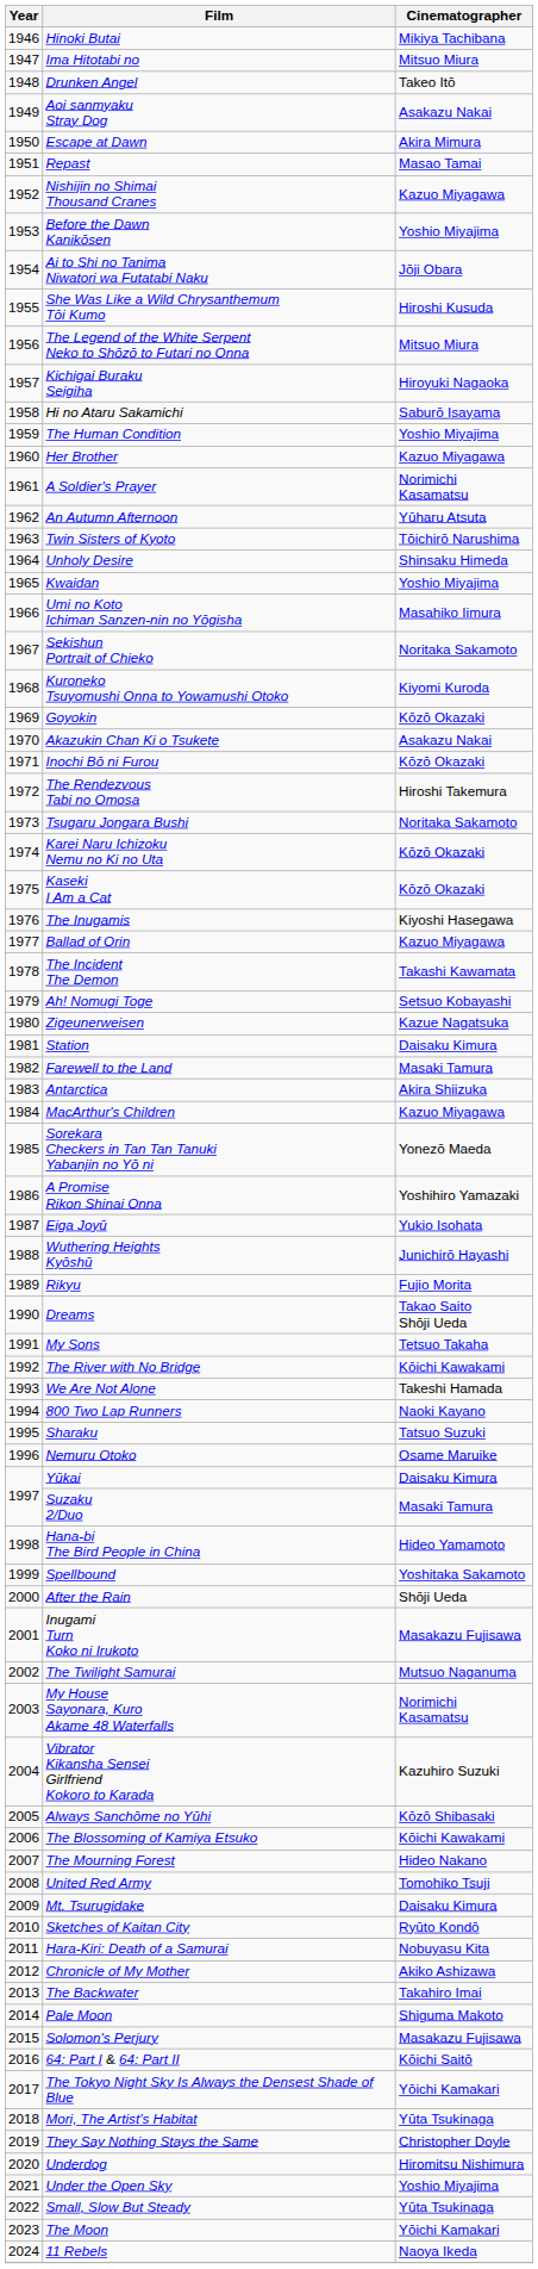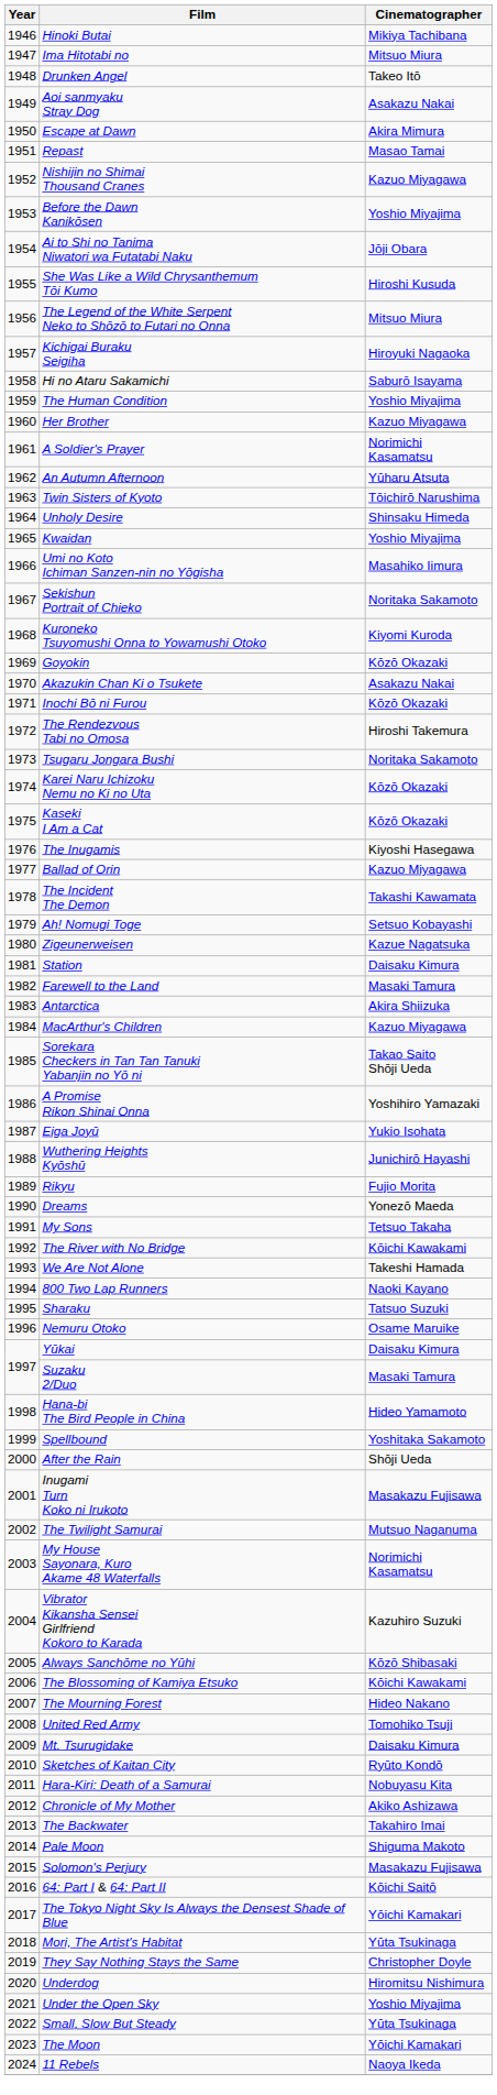Sorekara Checkers in Tan Tan Tanuki Yabanjin no Yō ni | Cinematographer: Yonezō Maeda -> Takao Saito Shōji Ueda
Dreams | Cinematographer: Takao Saito Shōji Ueda -> Yonezō Maeda
